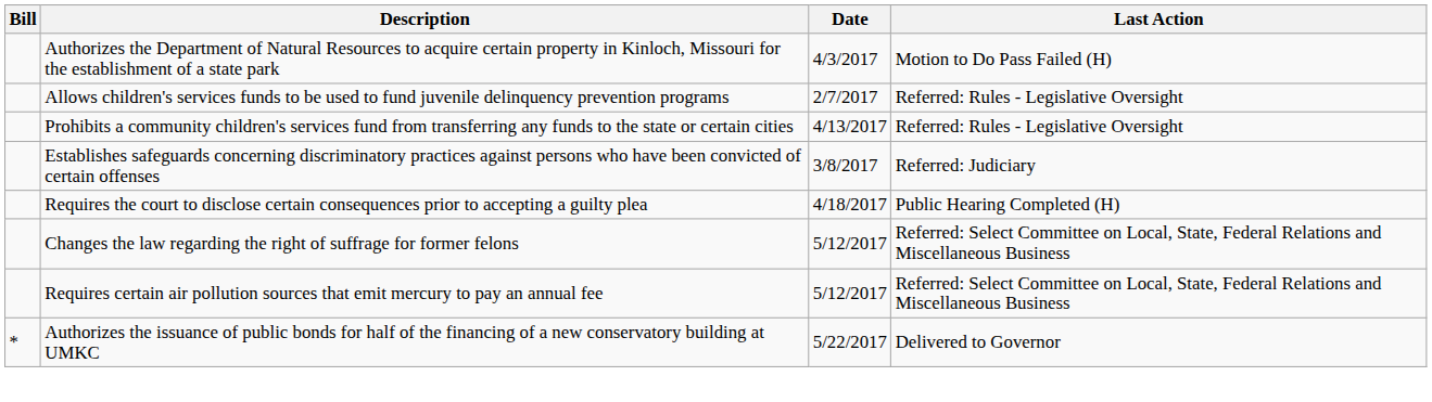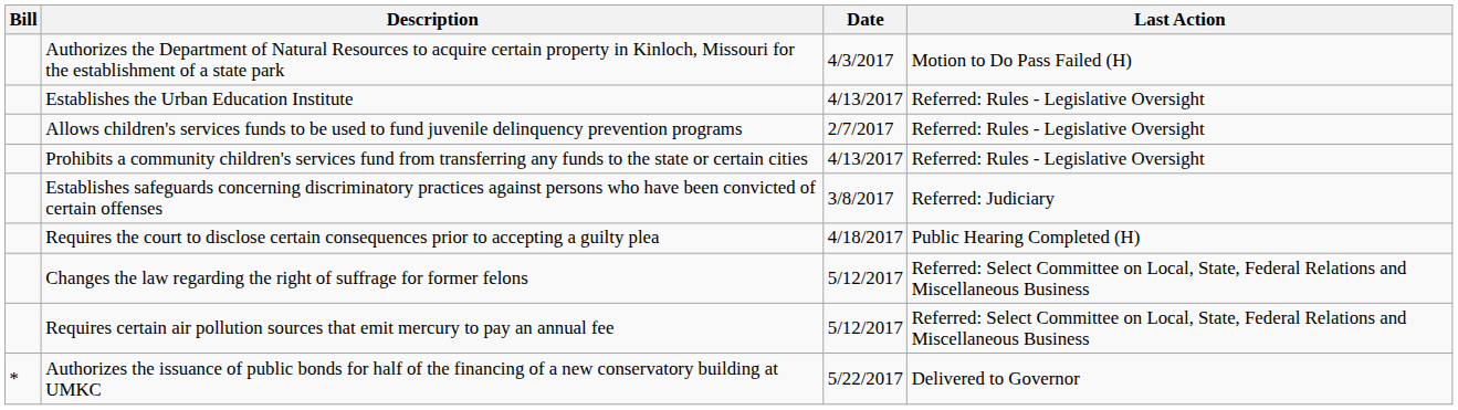+ row: Establishes the Urban Education Institute | 4/13/2017 | Referred: Rules - Legislative Oversight
